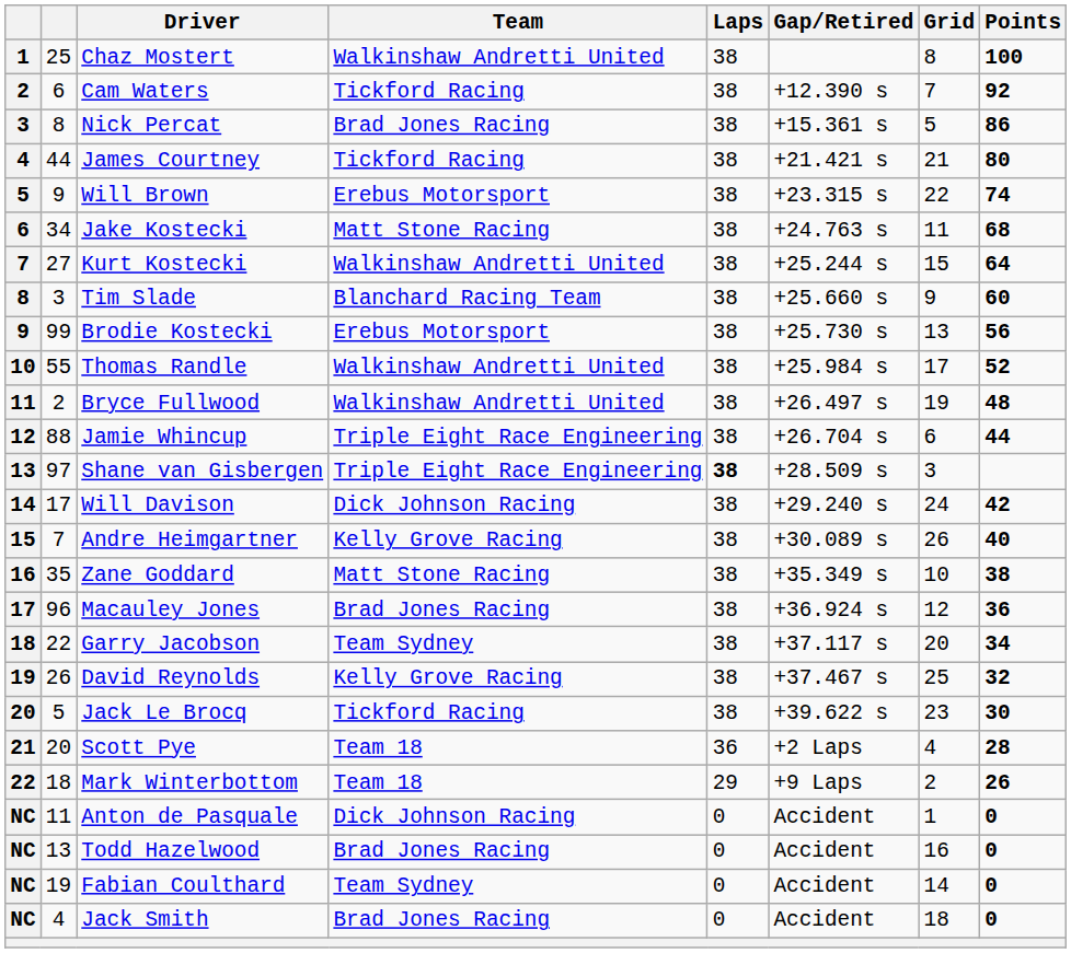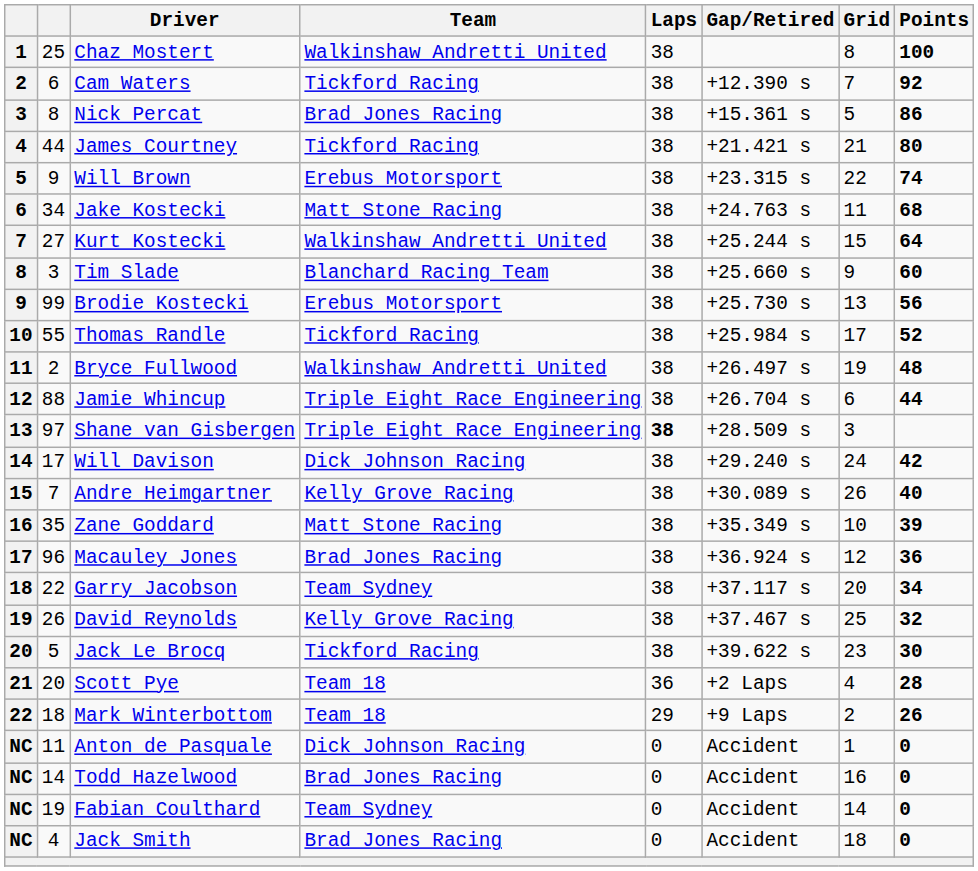Thomas Randle | Team: Walkinshaw Andretti United -> Tickford Racing
Zane Goddard | Points: 38 -> 39
Todd Hazelwood | column 2: 13 -> 14
